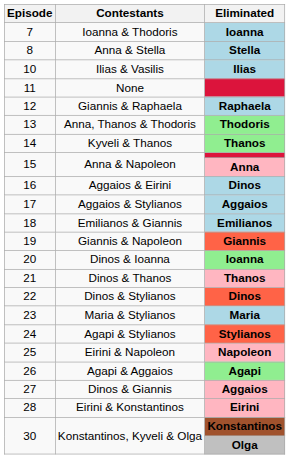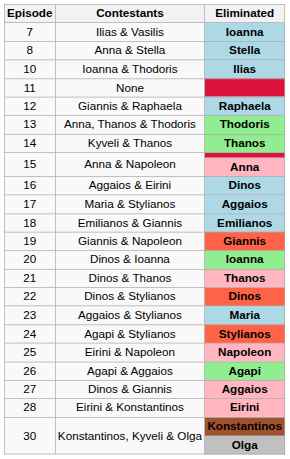7 | Contestants: Ioanna & Thodoris -> Ilias & Vasilis
10 | Contestants: Ilias & Vasilis -> Ioanna & Thodoris
17 | Contestants: Aggaios & Stylianos -> Maria & Stylianos
23 | Contestants: Maria & Stylianos -> Aggaios & Stylianos
